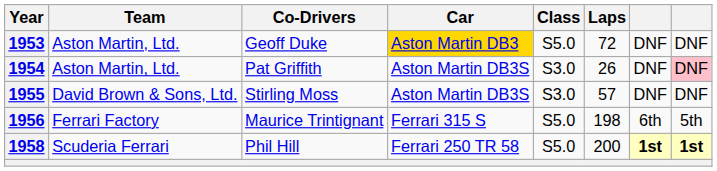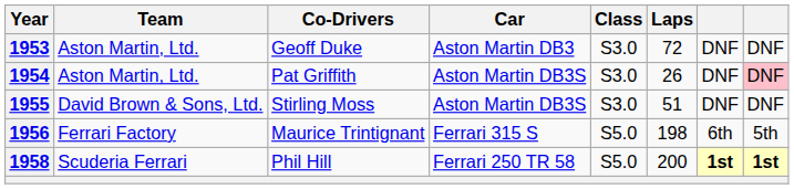Geoff Duke | Car: gold background -> no background
Geoff Duke | Class: S5.0 -> S3.0
Stirling Moss | Laps: 57 -> 51
